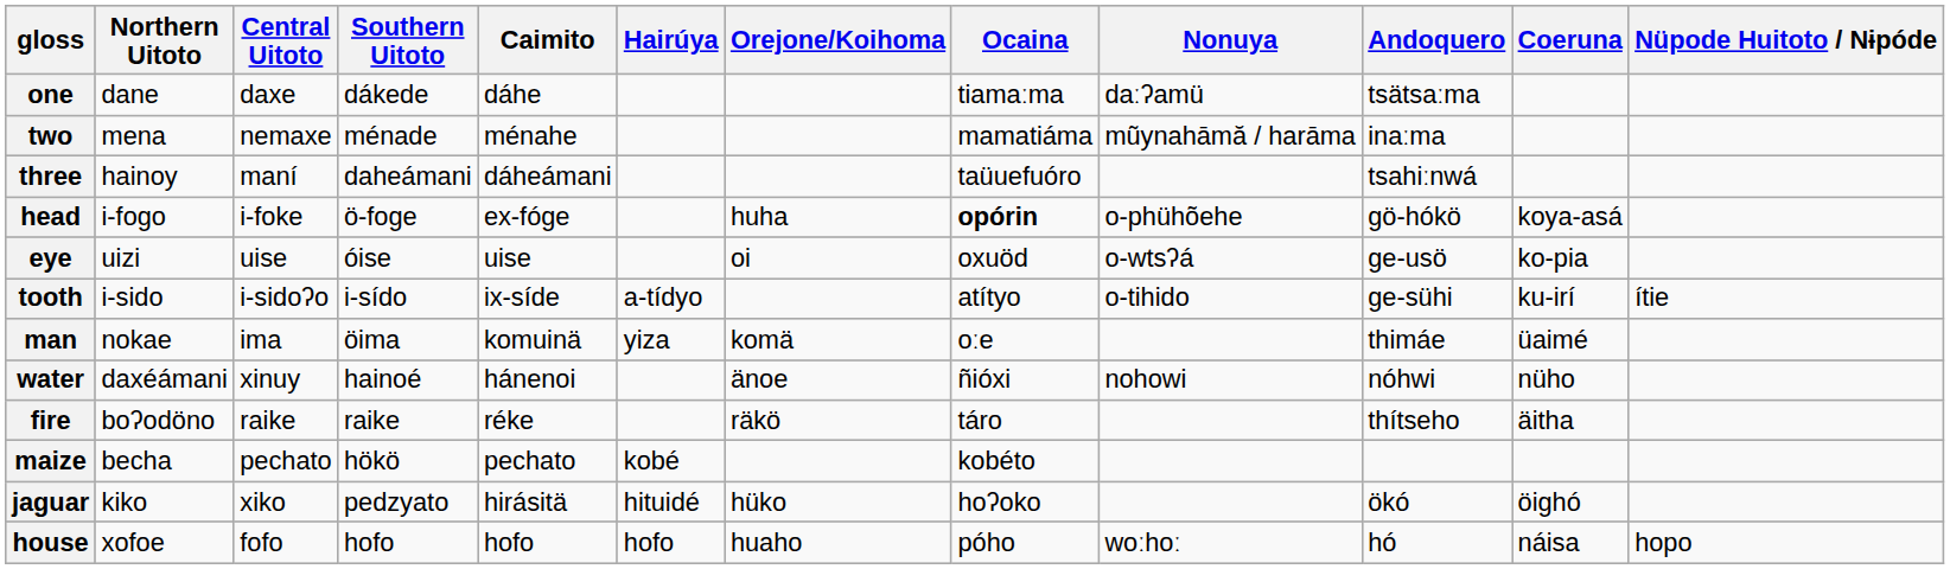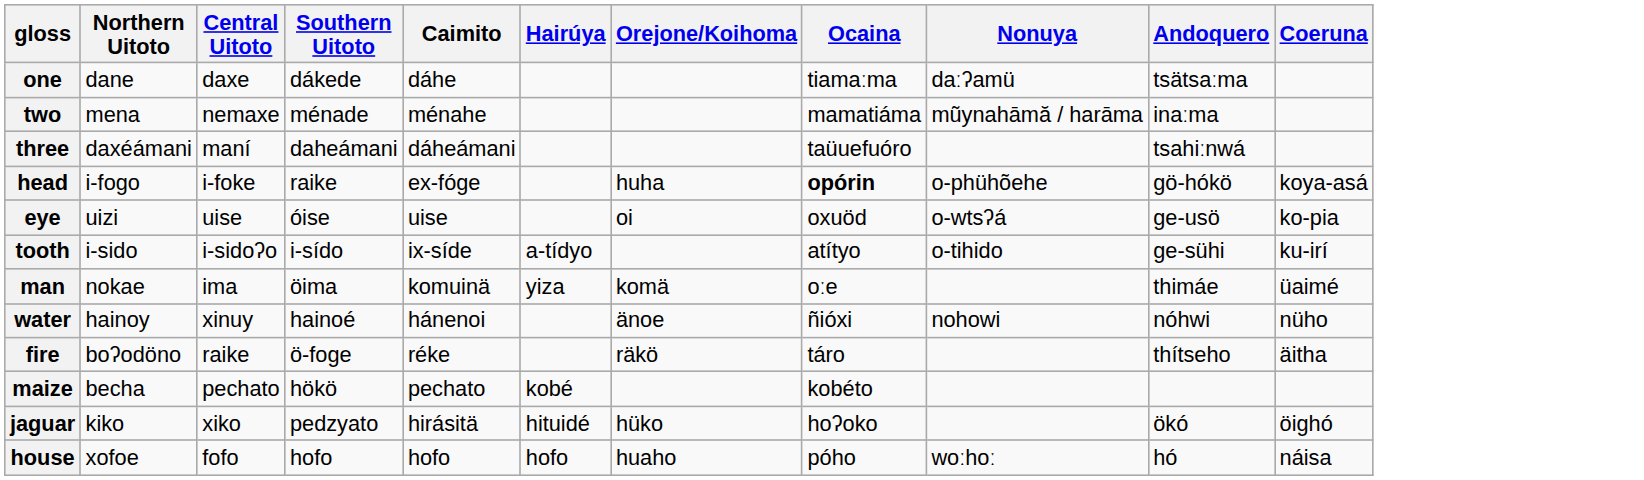- column: Nüpode Huitoto / Nɨpóde | ítie | hopo
three | Northern Uitoto: hainoy -> daxéámani
head | Southern Uitoto: ö-foge -> raike
water | Northern Uitoto: daxéámani -> hainoy
fire | Southern Uitoto: raike -> ö-foge
